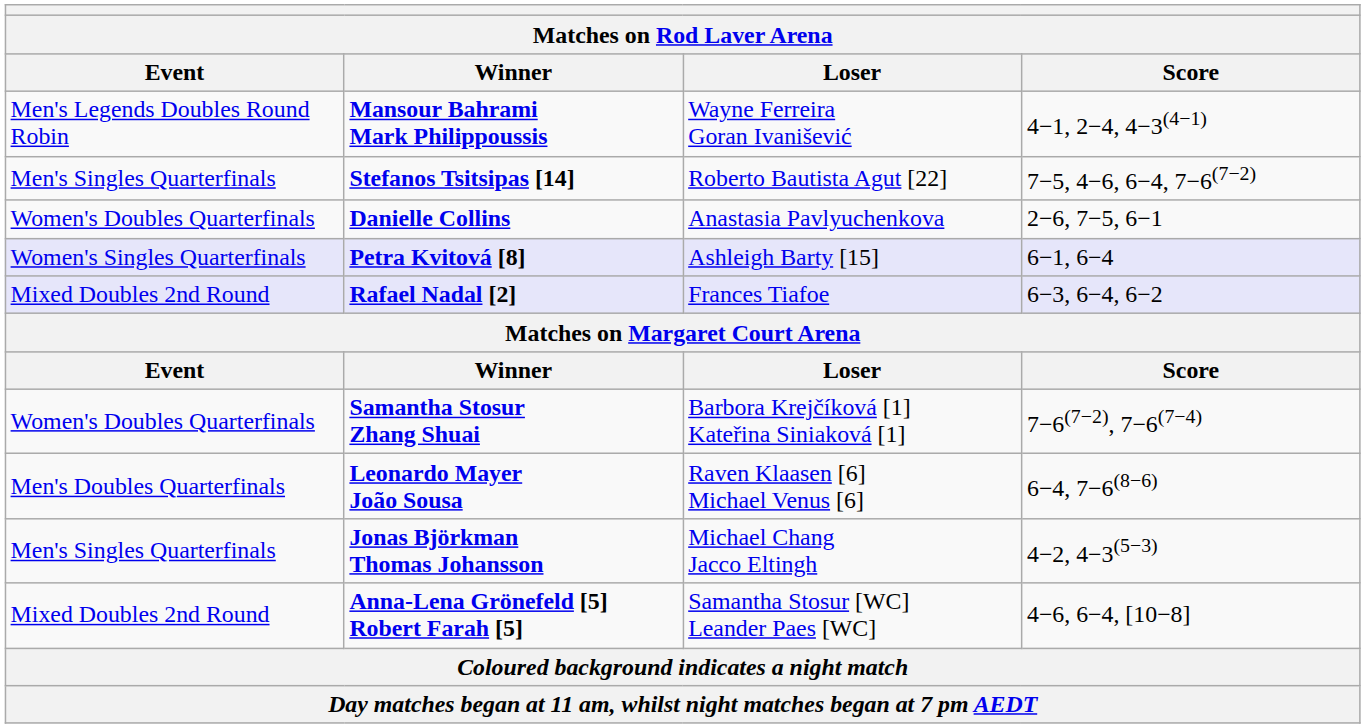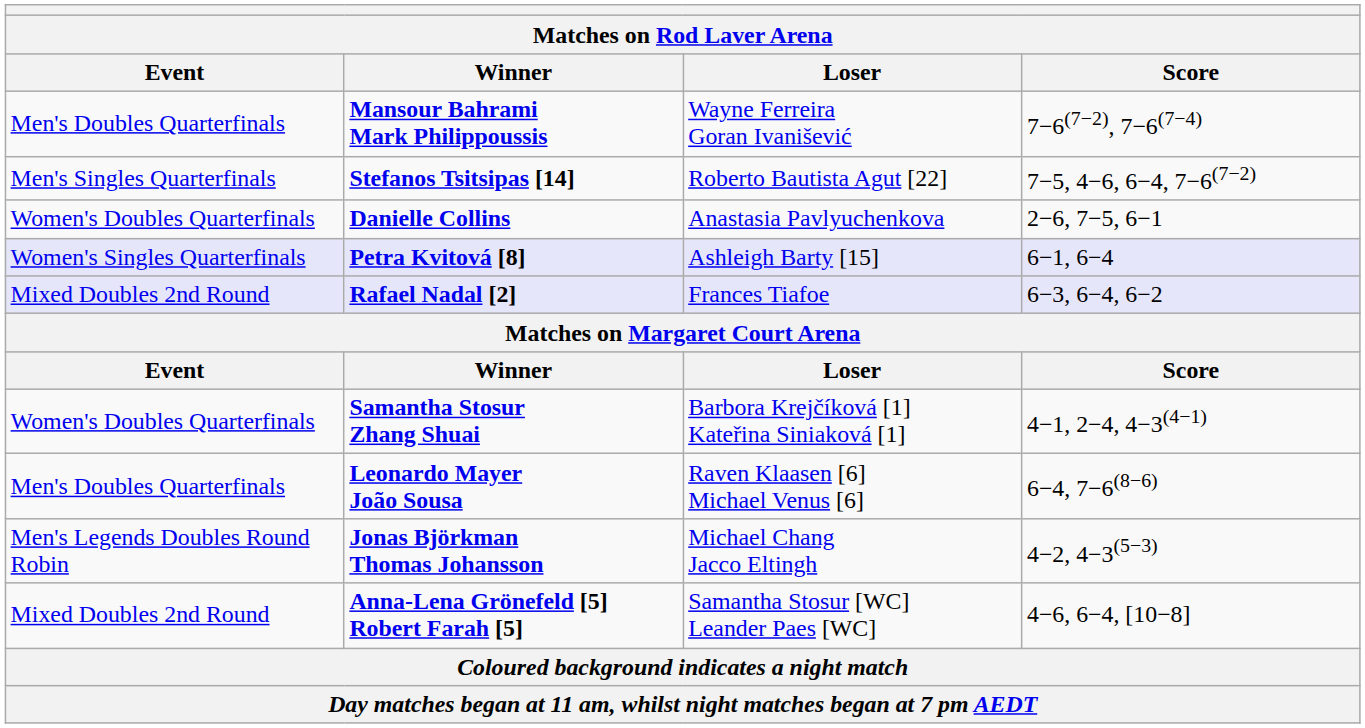Mansour Bahrami Mark Philippoussis | Event: Men's Legends Doubles Round Robin -> Men's Doubles Quarterfinals
Mansour Bahrami Mark Philippoussis | Score: 4−1, 2−4, 4−3(4−1) -> 7−6(7−2), 7−6(7−4)
Samantha Stosur Zhang Shuai | Score: 7−6(7−2), 7−6(7−4) -> 4−1, 2−4, 4−3(4−1)
Jonas Björkman Thomas Johansson | Event: Men's Singles Quarterfinals -> Men's Legends Doubles Round Robin
